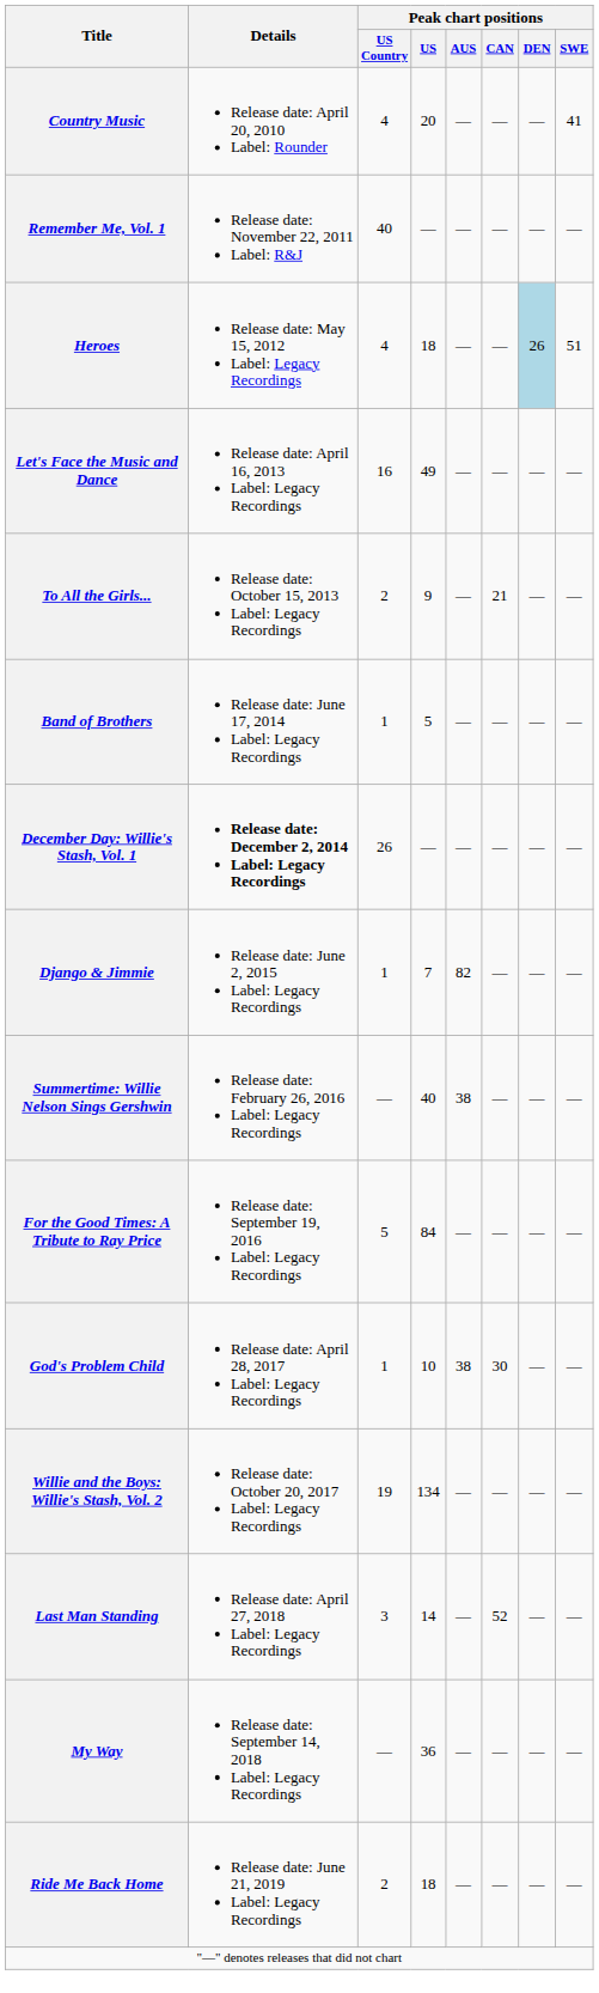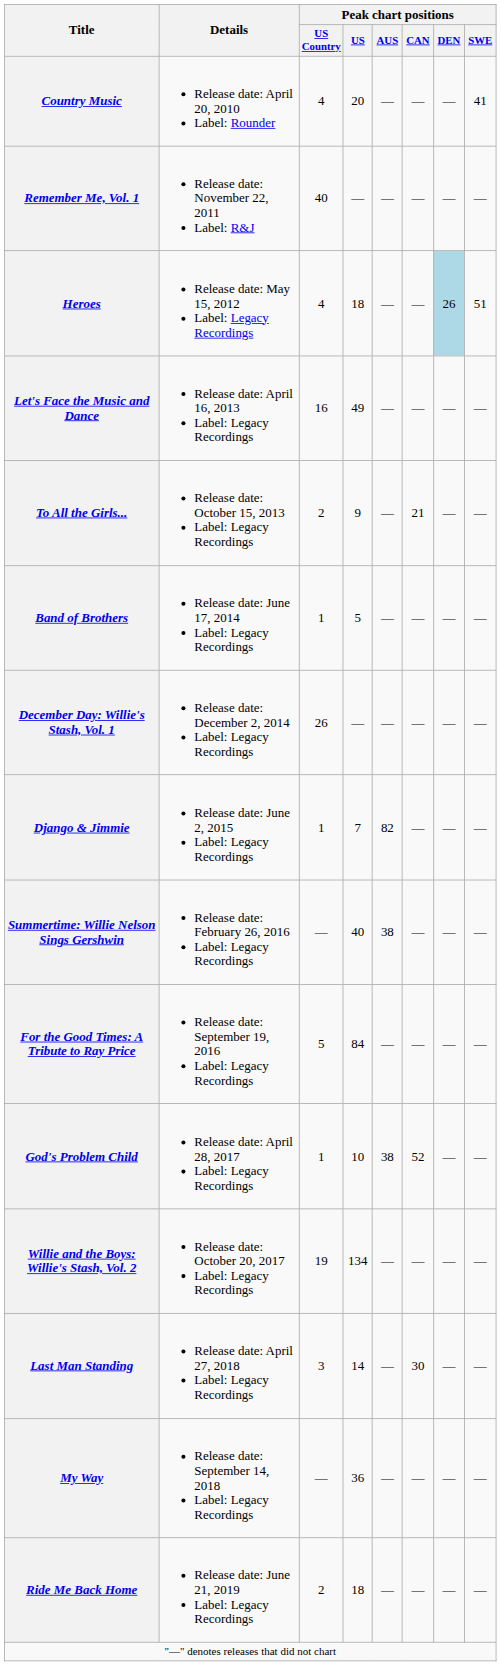December Day: Willie's Stash, Vol. 1 | Details: bold -> normal
God's Problem Child | Peak chart positions / CAN: 30 -> 52
Last Man Standing | Peak chart positions / CAN: 52 -> 30
